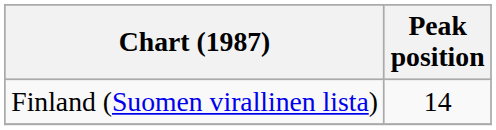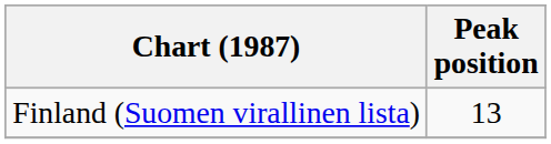Finland (Suomen virallinen lista) | Peak position: 14 -> 13
